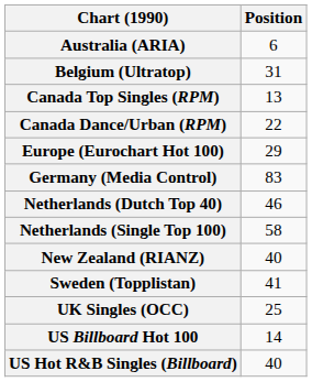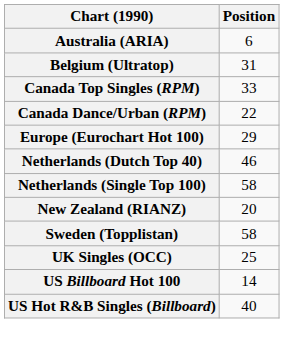Canada Top Singles (RPM) | Position: 13 -> 33
- row: Germany (Media Control) | 83
New Zealand (RIANZ) | Position: 40 -> 20
Sweden (Topplistan) | Position: 41 -> 58
